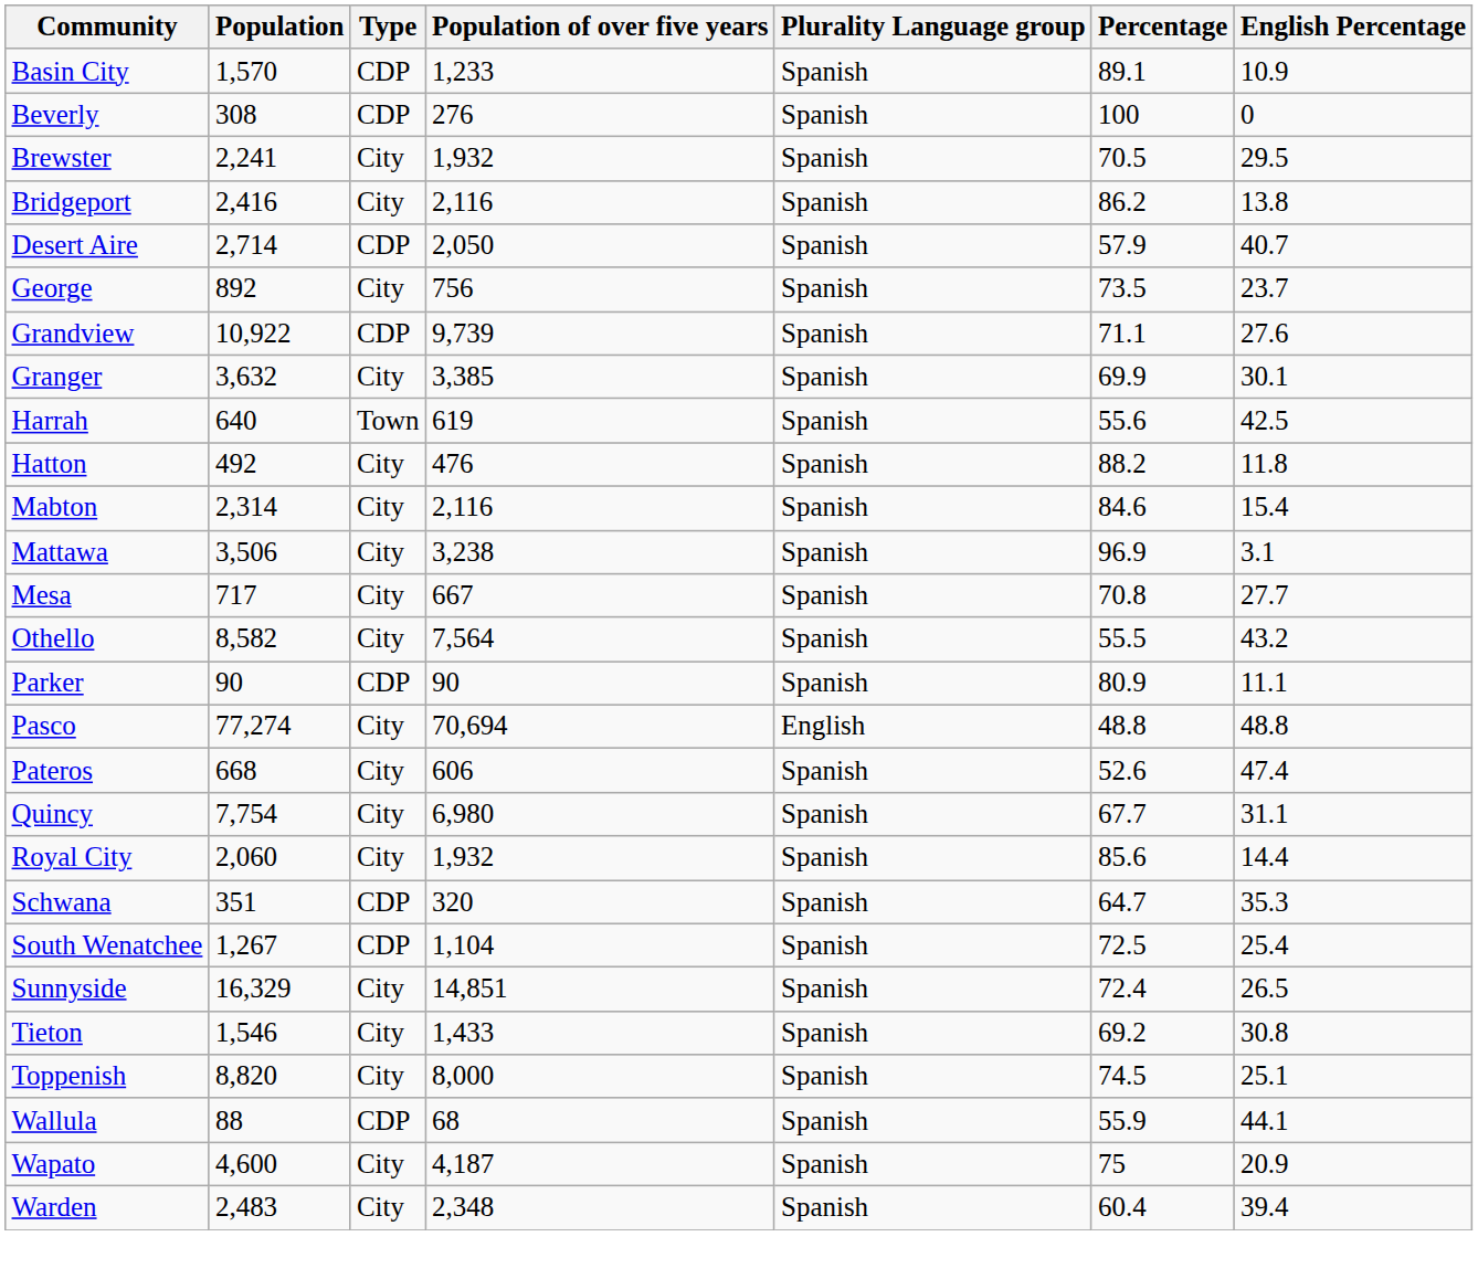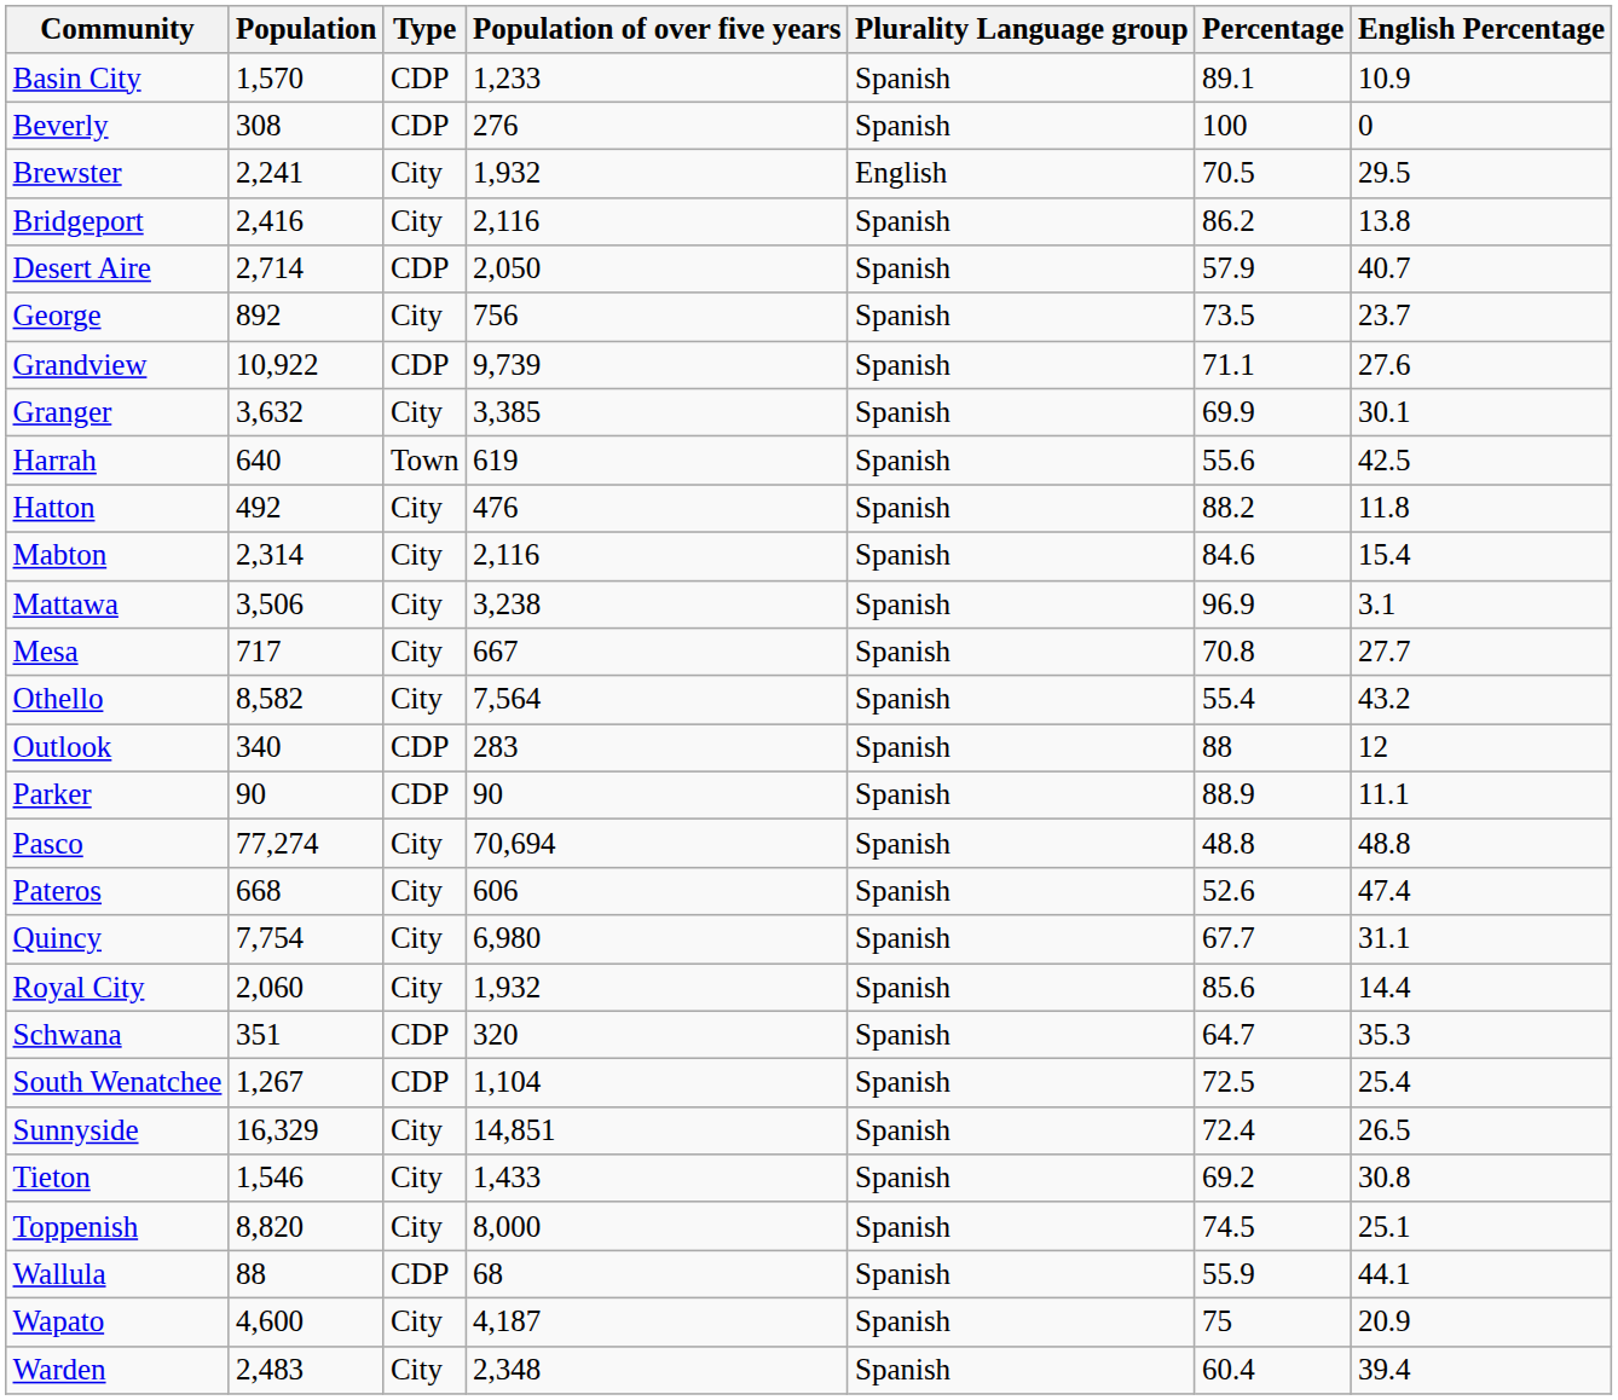Brewster | Plurality Language group: Spanish -> English
Othello | Percentage: 55.5 -> 55.4
+ row: Outlook | 340 | CDP | 283 | Spanish | 88 | 12
Parker | Percentage: 80.9 -> 88.9
Pasco | Plurality Language group: English -> Spanish
